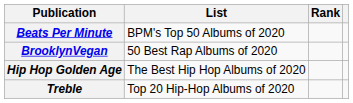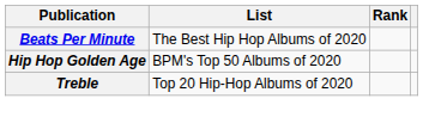Beats Per Minute | List: BPM's Top 50 Albums of 2020 -> The Best Hip Hop Albums of 2020
- row: BrooklynVegan | 50 Best Rap Albums of 2020
Hip Hop Golden Age | List: The Best Hip Hop Albums of 2020 -> BPM's Top 50 Albums of 2020
